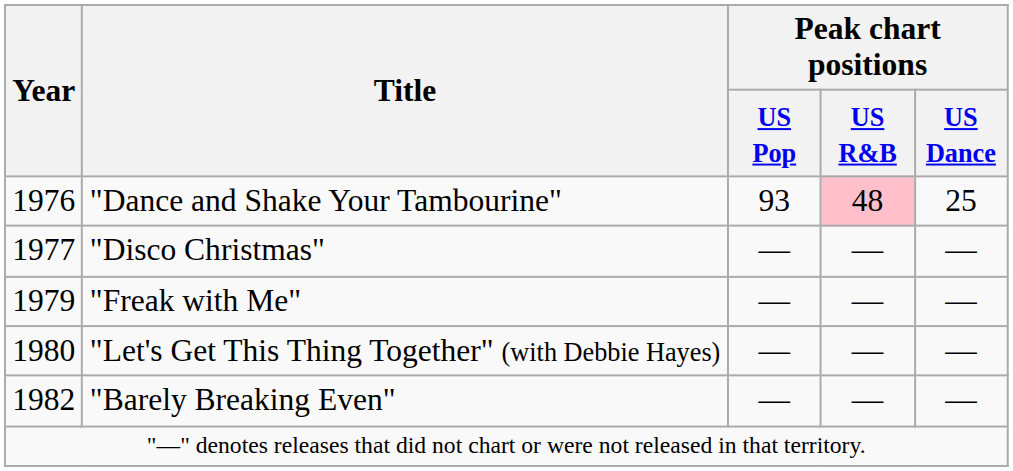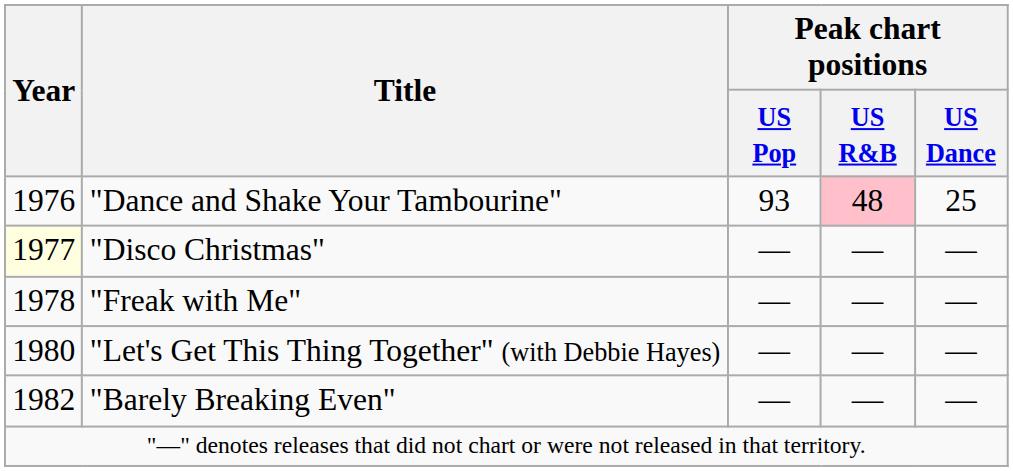"Disco Christmas" | Year: no background -> lightyellow background
"Freak with Me" | Year: 1979 -> 1978
